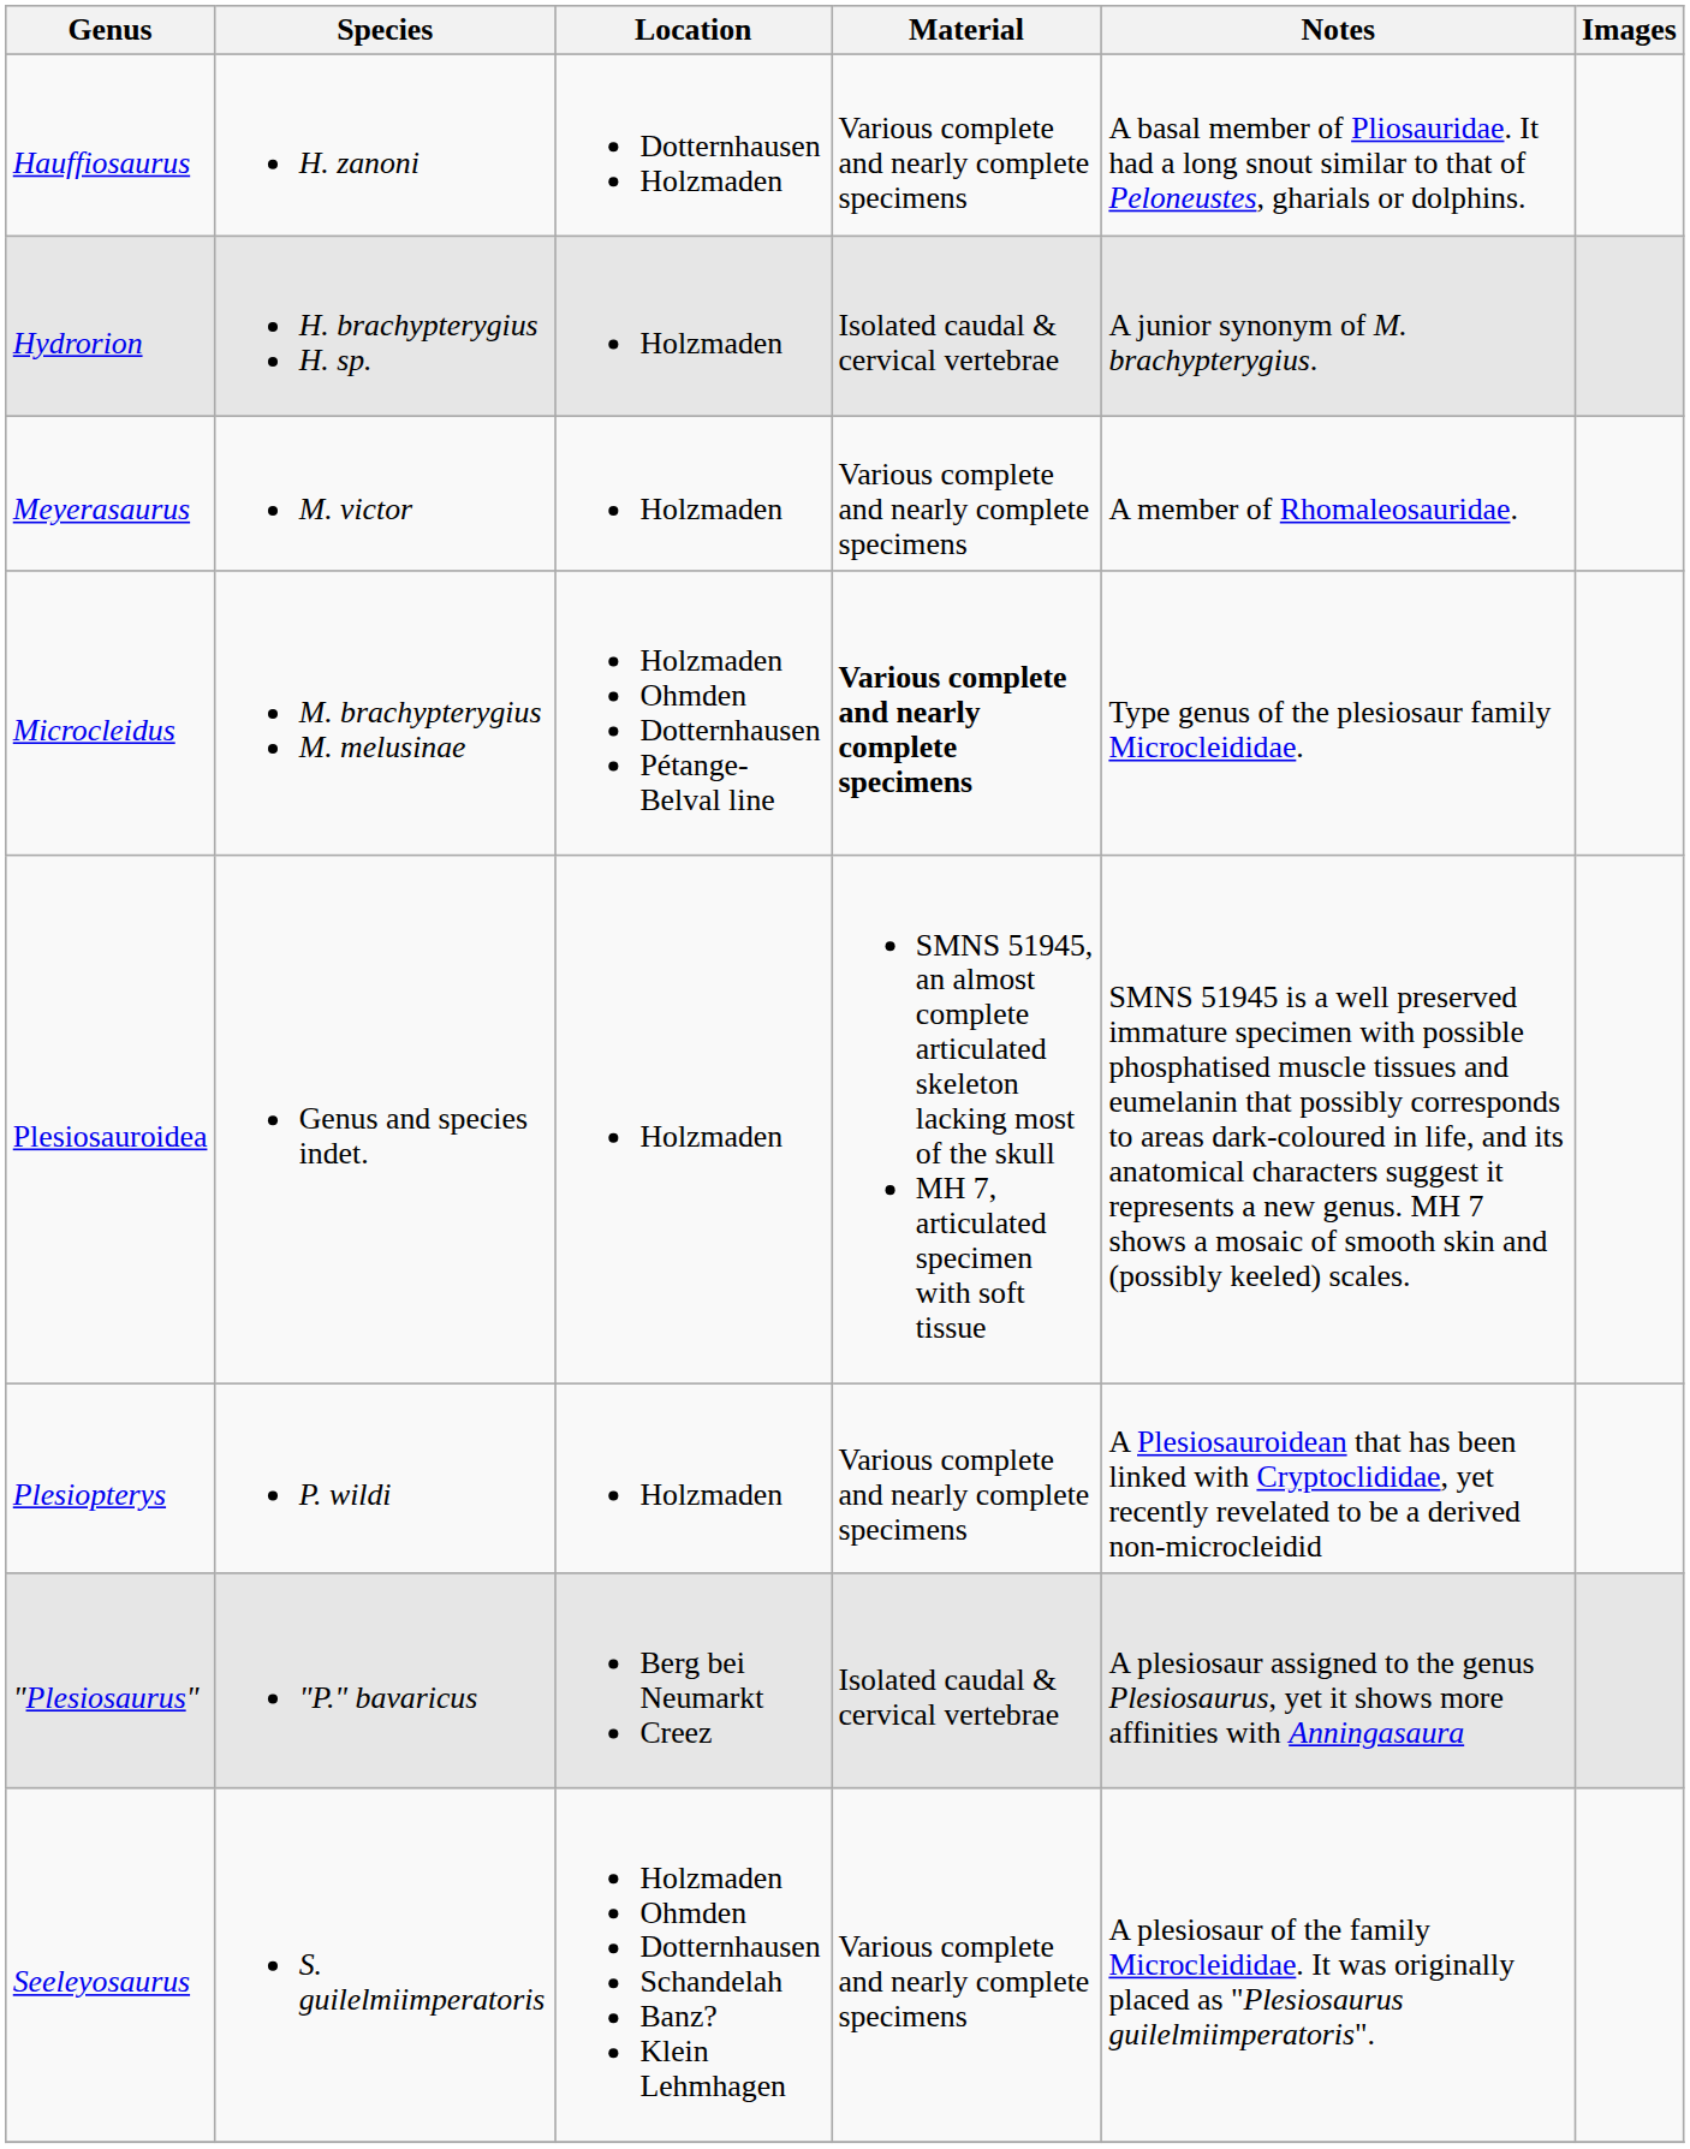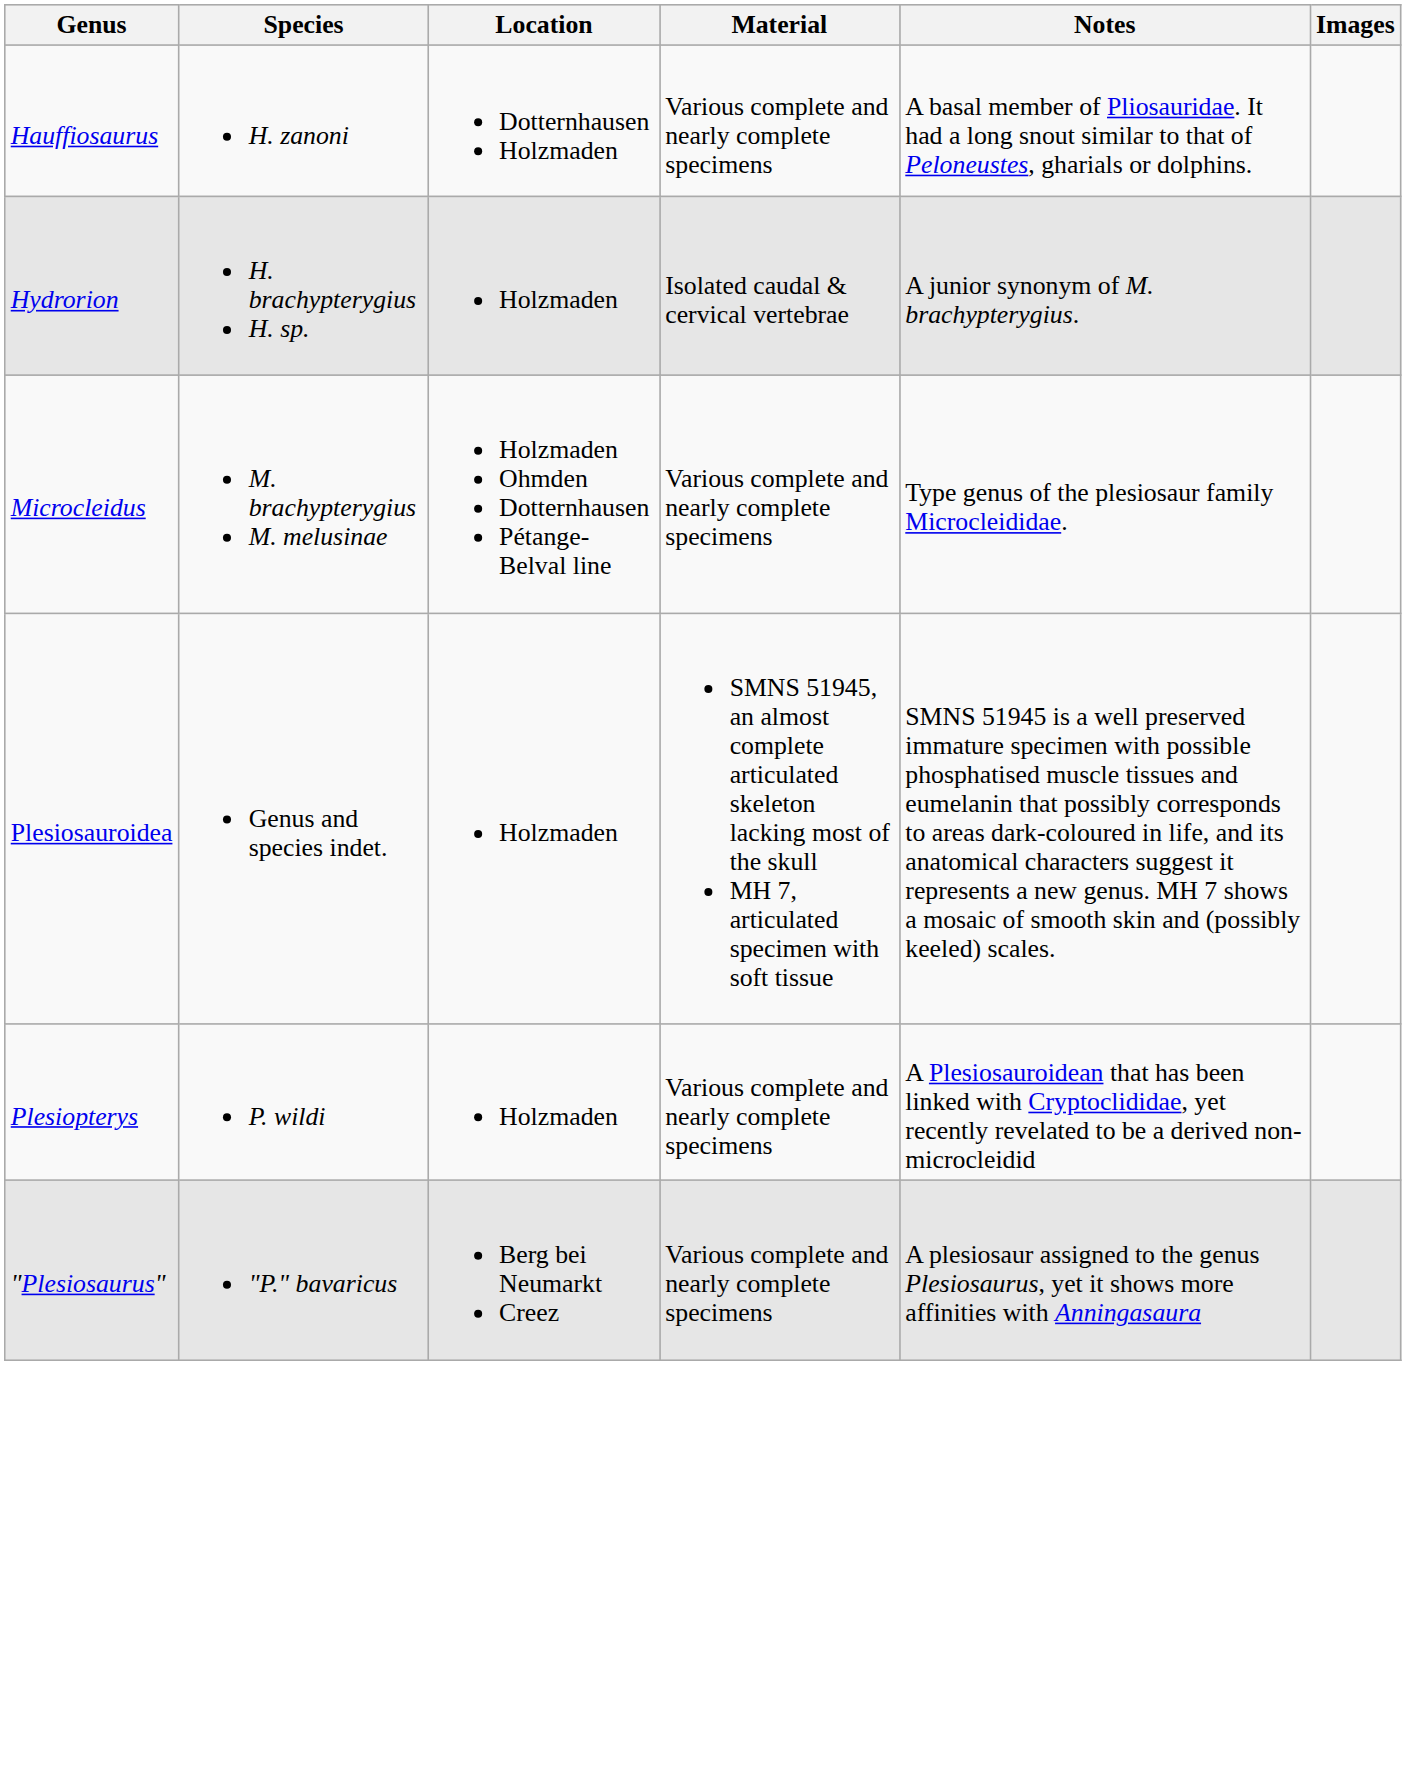- row: Meyerasaurus | M. victor | Holzmaden | Various complete and nearly complete specimens | A member of Rhomaleosauridae.
Microcleidus | Material: bold -> normal
"Plesiosaurus" | Material: Isolated caudal & cervical vertebrae -> Various complete and nearly complete specimens
- row: Seeleyosaurus | S. guilelmiimperatoris | Holzmaden Ohmden Dotternhausen Schandelah Banz? Klein Lehmhagen | Various complete and nearly complete specimens | A plesiosaur of the family Microcleididae. It was originally placed as "Plesiosaurus guilelmiimperatoris".
